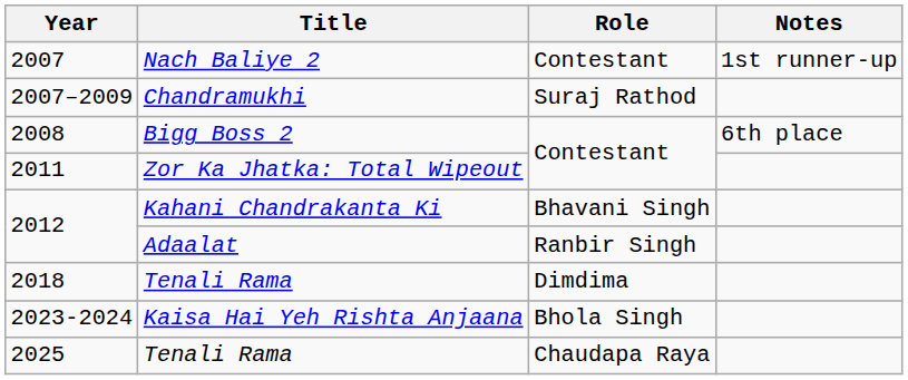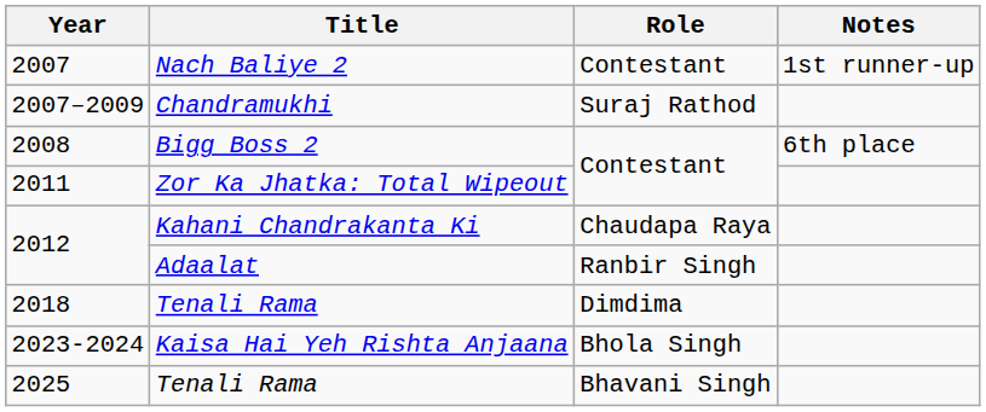2012 / Kahani Chandrakanta Ki | Role: Bhavani Singh -> Chaudapa Raya
2025 | Role: Chaudapa Raya -> Bhavani Singh
